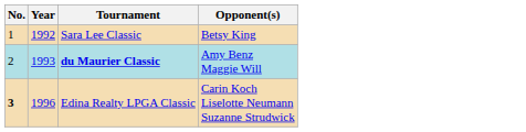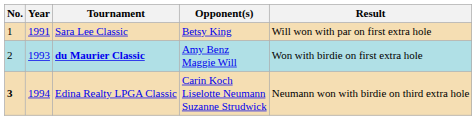+ column: Result | Will won with par on first extra hole | Won with birdie on first extra hole | Neumann won with birdie on third extra hole
Sara Lee Classic | Year: 1992 -> 1991
Edina Realty LPGA Classic | Year: 1996 -> 1994
